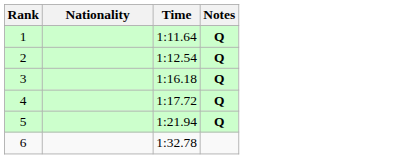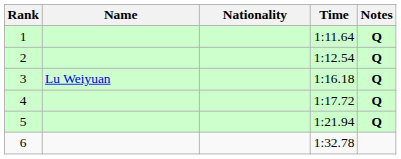+ column: Name | Lu Weiyuan
